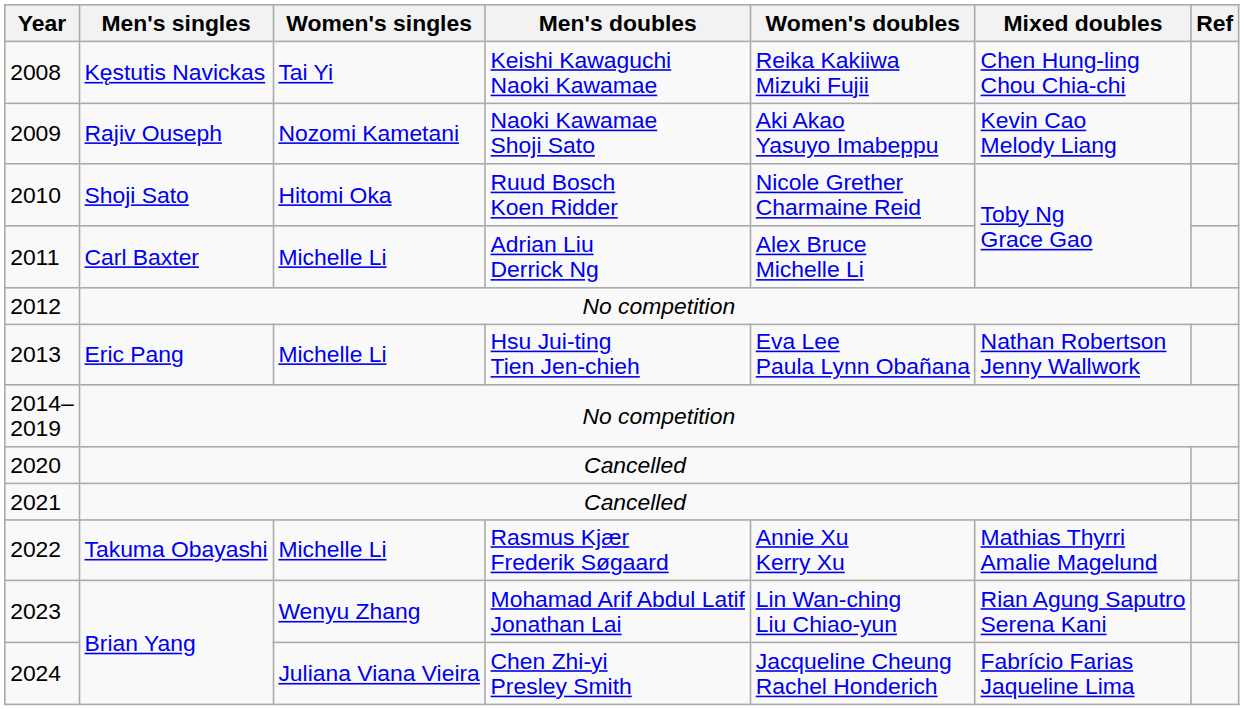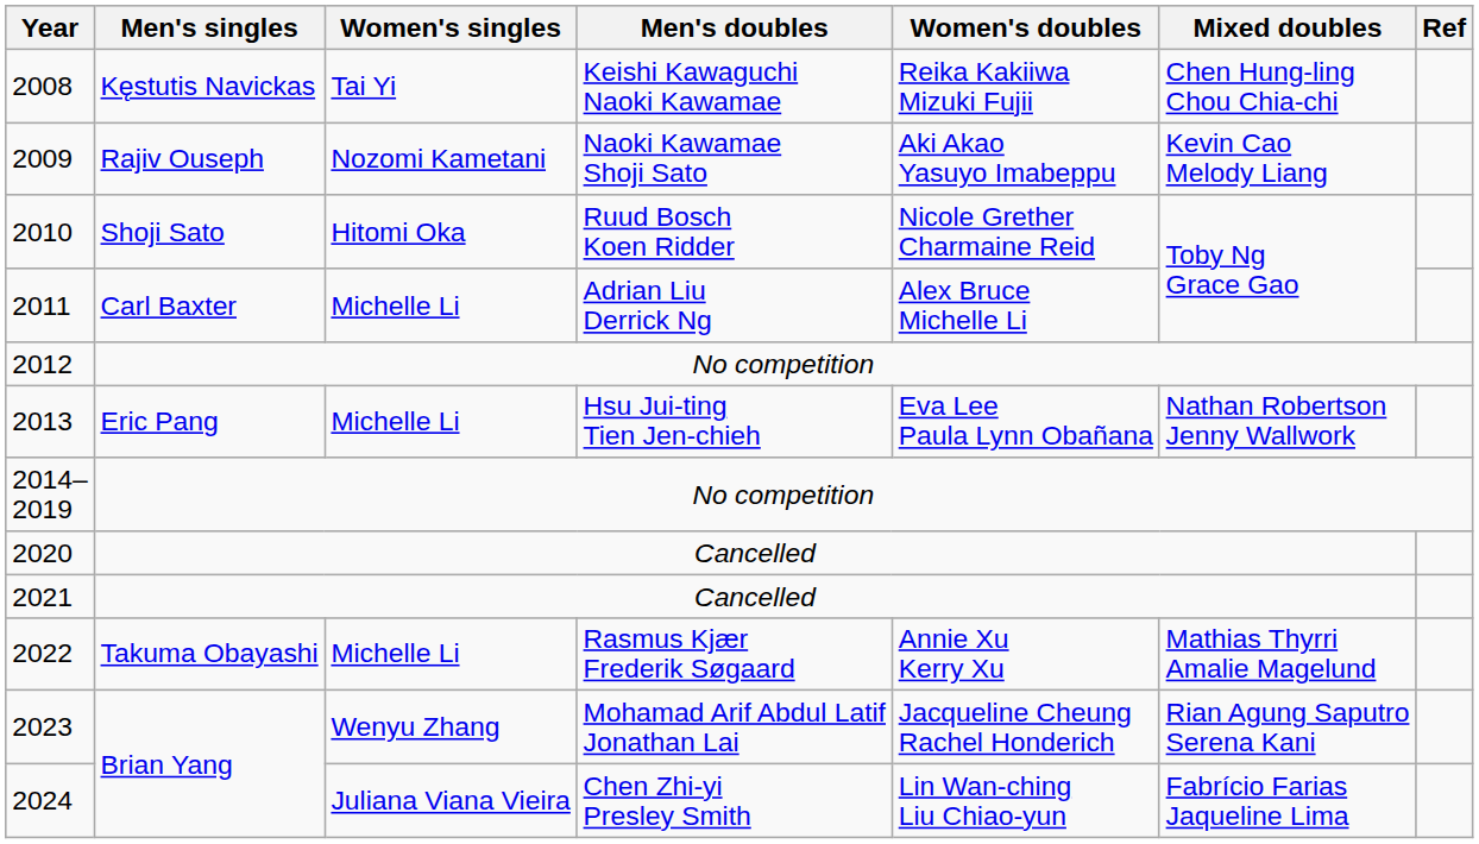2023 | Women's doubles: Lin Wan-ching Liu Chiao-yun -> Jacqueline Cheung Rachel Honderich
2024 | Women's doubles: Jacqueline Cheung Rachel Honderich -> Lin Wan-ching Liu Chiao-yun
